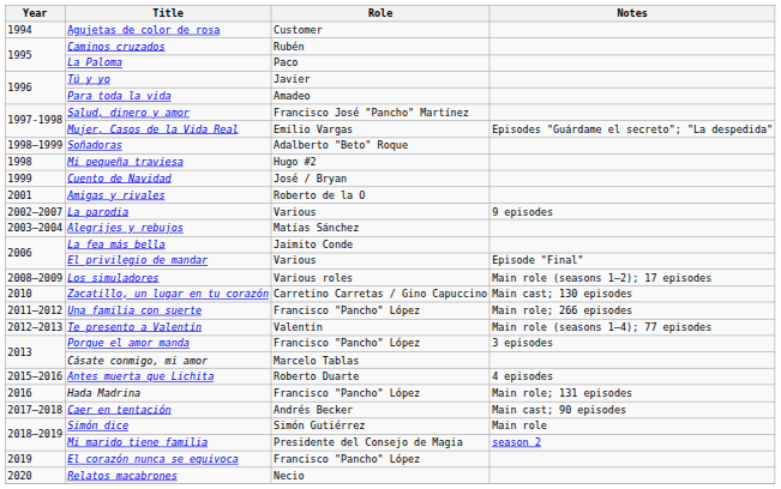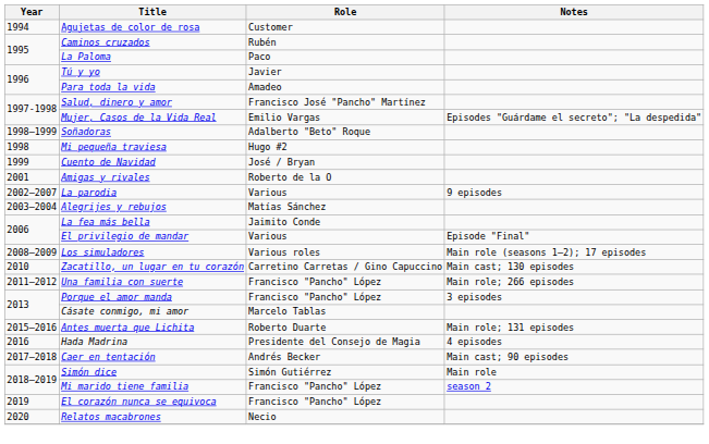- row: 2012–2013 | Te presento a Valentín | Valentín | Main role (seasons 1–4); 77 episodes
Antes muerta que Lichita | Notes: 4 episodes -> Main role; 131 episodes
Hada Madrina | Role: Francisco "Pancho" López -> Presidente del Consejo de Magia
Hada Madrina | Notes: Main role; 131 episodes -> 4 episodes
Mi marido tiene familia | Role: Presidente del Consejo de Magia -> Francisco "Pancho" López
